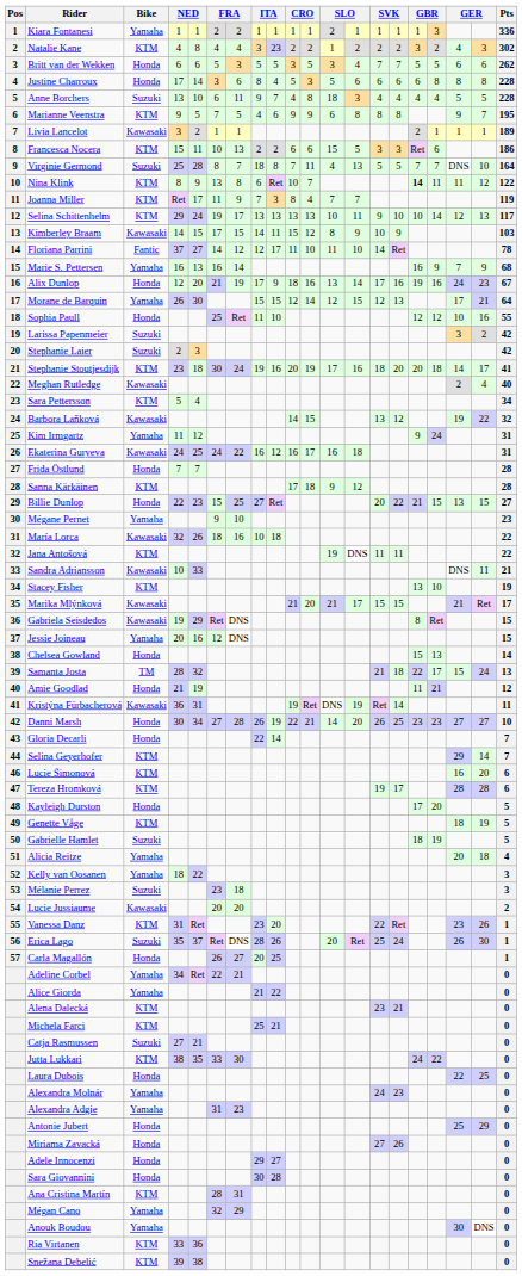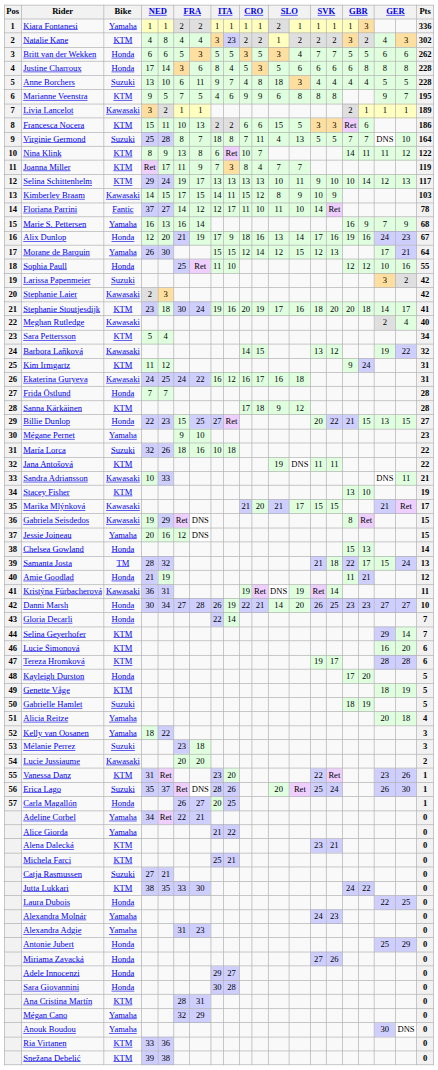Nina Klink | column 16: bold -> normal
Stephanie Laier | Bike: Suzuki -> Kawasaki
Kim Irmgartz | Bike: Yamaha -> KTM
María Lorca | Bike: Kawasaki -> Suzuki
